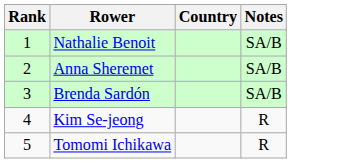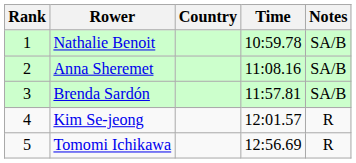+ column: Time | 10:59.78 | 11:08.16 | 11:57.81 | 12:01.57 | 12:56.69
